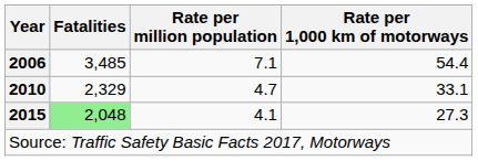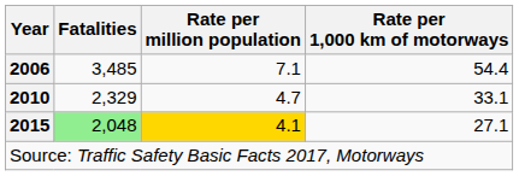2015 | Rate per million population: no background -> gold background
2015 | Rate per 1,000 km of motorways: 27.3 -> 27.1
